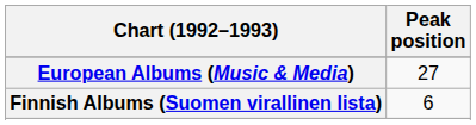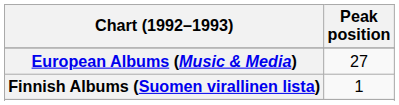Finnish Albums (Suomen virallinen lista) | Peak position: 6 -> 1
